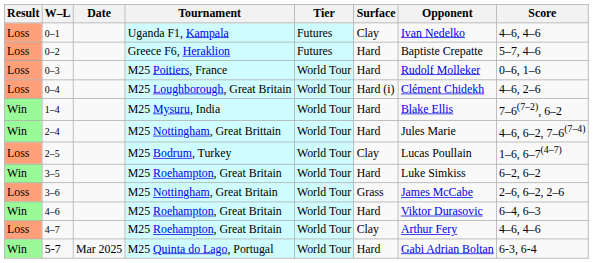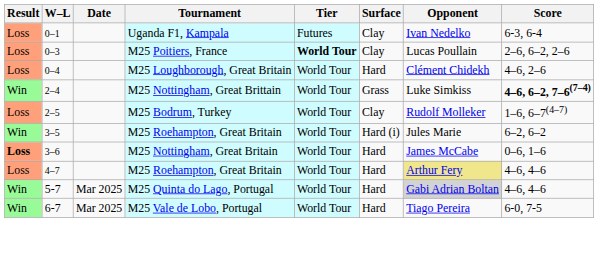0–1 | Score: 4–6, 4–6 -> 6-3, 6-4
- row: Loss | 0–2 | Greece F6, Heraklion | Futures | Hard | Baptiste Crepatte | 5–7, 4–6
0–3 | Tier: normal -> bold
0–3 | Surface: Hard -> Clay
0–3 | Opponent: Rudolf Molleker -> Lucas Poullain
0–3 | Score: 0–6, 1–6 -> 2–6, 6–2, 2–6
0–4 | Surface: Hard (i) -> Hard
- row: Win | 1–4 | M25 Mysuru, India | World Tour | Hard | Blake Ellis | 7–6(7–2), 6–2
2–4 | Surface: Hard -> Grass
2–4 | Opponent: Jules Marie -> Luke Simkiss
2–4 | Score: normal -> bold
2–5 | Opponent: Lucas Poullain -> Rudolf Molleker
3–5 | Surface: Hard -> Hard (i)
3–5 | Opponent: Luke Simkiss -> Jules Marie
3–6 | Result: normal -> bold
3–6 | Surface: Grass -> Hard
3–6 | Score: 2–6, 6–2, 2–6 -> 0–6, 1–6
- row: Win | 4–6 | M25 Roehampton, Great Britain | World Tour | Hard | Viktor Durasovic | 6–4, 6–3
4–7 | Surface: Clay -> Hard
4–7 | Opponent: no background -> khaki background
5-7 | Opponent: no background -> lightgrey background
5-7 | Score: 6-3, 6-4 -> 4–6, 4–6
+ row: Win | 6-7 | Mar 2025 | M25 Vale de Lobo, Portugal | World Tour | Hard | Tiago Pereira | 6-0, 7-5
